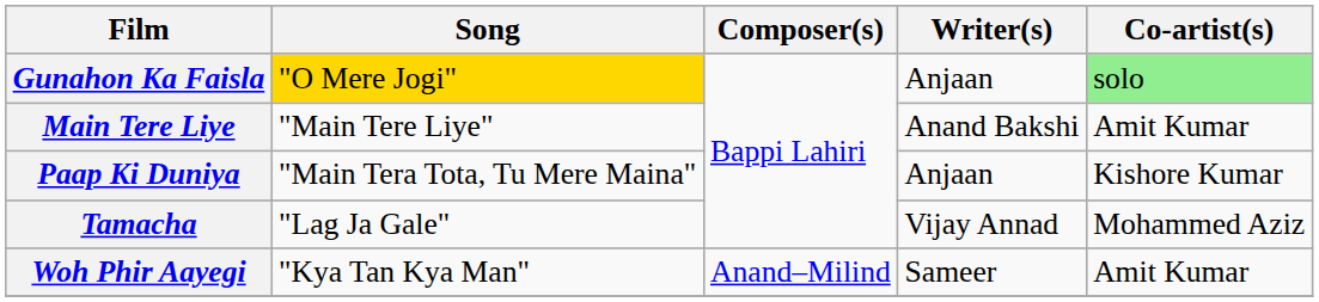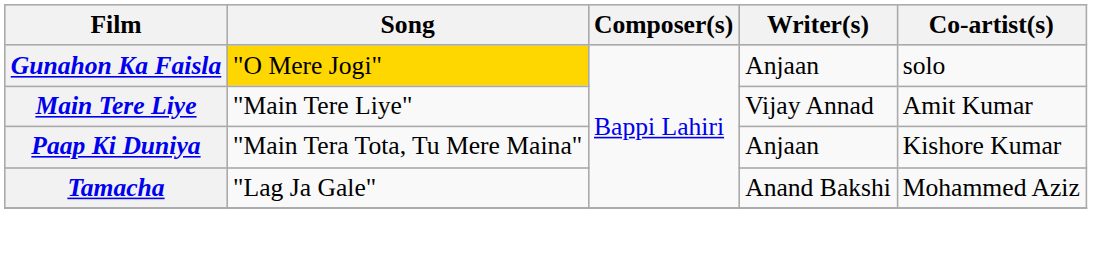Gunahon Ka Faisla | Co-artist(s): lightgreen background -> no background
Main Tere Liye | Writer(s): Anand Bakshi -> Vijay Annad
Tamacha | Writer(s): Vijay Annad -> Anand Bakshi
- row: Woh Phir Aayegi | "Kya Tan Kya Man" | Anand–Milind | Sameer | Amit Kumar
